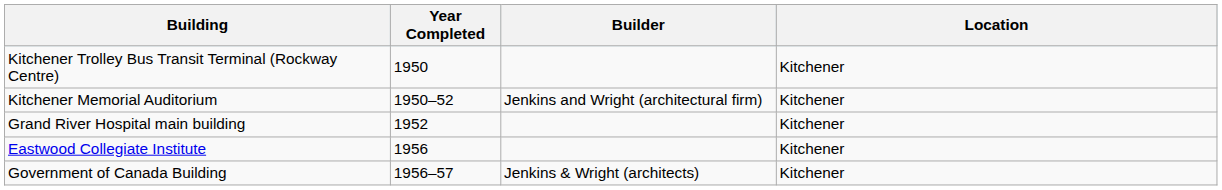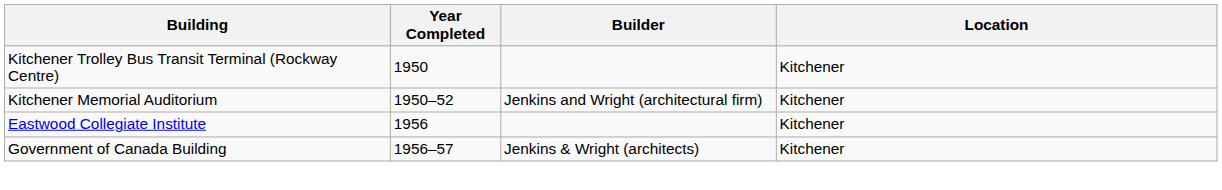- row: Grand River Hospital main building | 1952 | Kitchener
